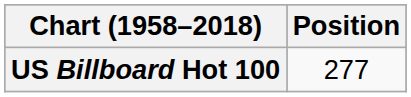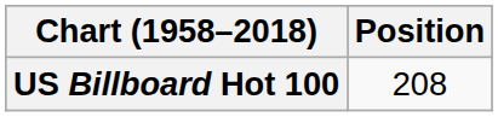US Billboard Hot 100 | Position: 277 -> 208
